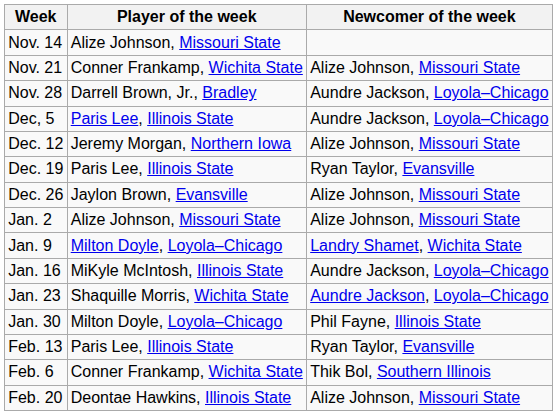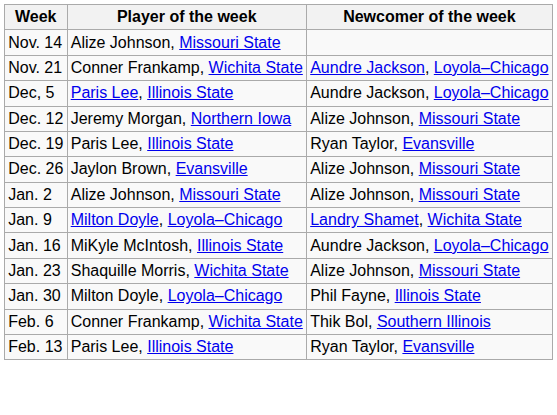Nov. 21 | Newcomer of the week: Alize Johnson, Missouri State -> Aundre Jackson, Loyola–Chicago
- row: Nov. 28 | Darrell Brown, Jr., Bradley | Aundre Jackson, Loyola–Chicago
Jan. 23 | Newcomer of the week: Aundre Jackson, Loyola–Chicago -> Alize Johnson, Missouri State
rows swapped: Feb. 6 <-> Feb. 13
- row: Feb. 20 | Deontae Hawkins, Illinois State | Alize Johnson, Missouri State
